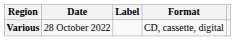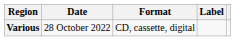columns swapped: Label <-> Format
